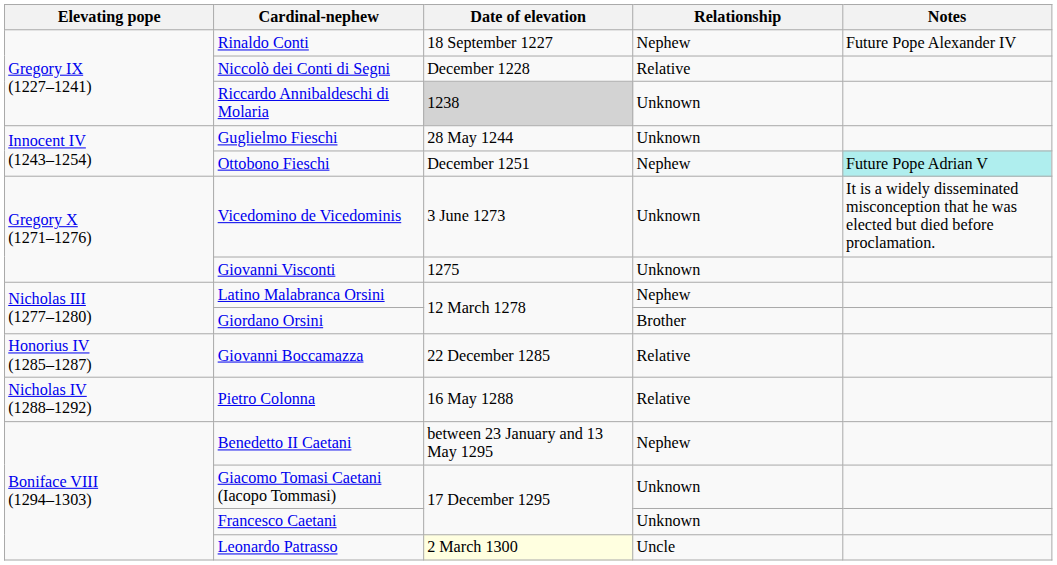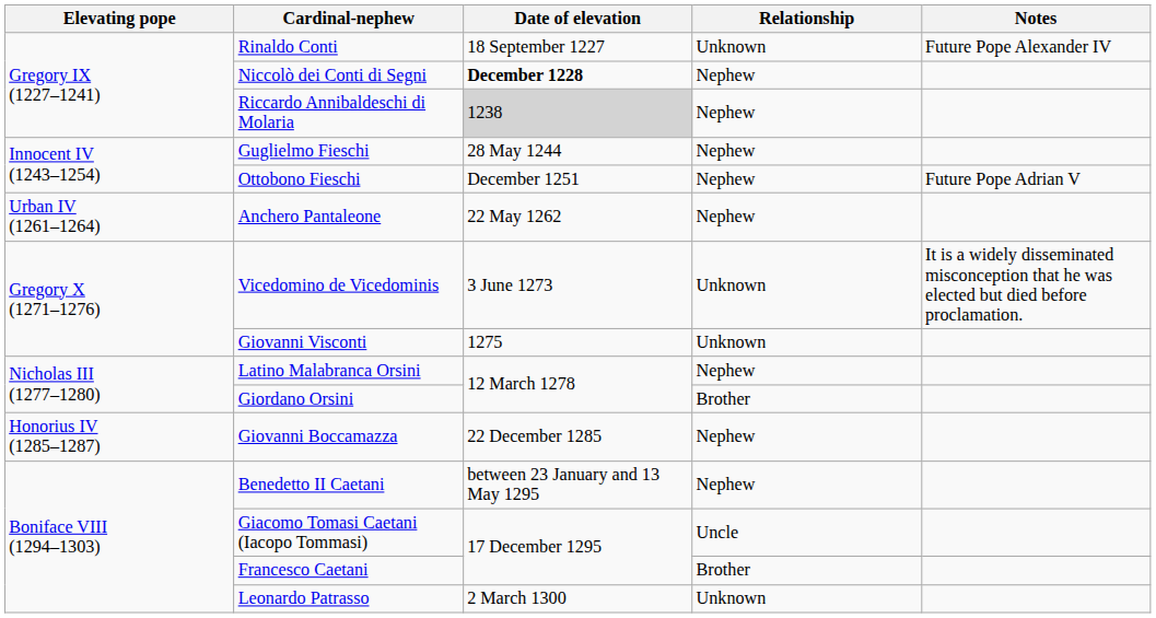Rinaldo Conti | Relationship: Nephew -> Unknown
Niccolò dei Conti di Segni | Date of elevation: normal -> bold
Niccolò dei Conti di Segni | Relationship: Relative -> Nephew
Riccardo Annibaldeschi di Molaria | Relationship: Unknown -> Nephew
Guglielmo Fieschi | Relationship: Unknown -> Nephew
Ottobono Fieschi | Notes: paleturquoise background -> no background
+ row: Urban IV (1261–1264) | Anchero Pantaleone | 22 May 1262 | Nephew
Giovanni Boccamazza | Relationship: Relative -> Nephew
- row: Nicholas IV (1288–1292) | Pietro Colonna | 16 May 1288 | Relative
Giacomo Tomasi Caetani (Iacopo Tommasi) | Relationship: Unknown -> Uncle
Francesco Caetani | Relationship: Unknown -> Brother
Leonardo Patrasso | Date of elevation: lightyellow background -> no background
Leonardo Patrasso | Relationship: Uncle -> Unknown
